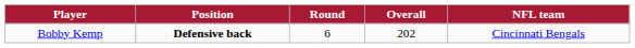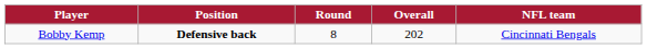Bobby Kemp | Round: 6 -> 8
